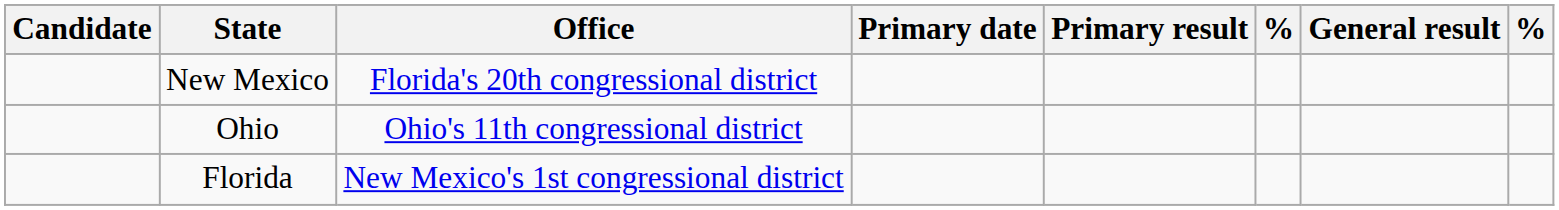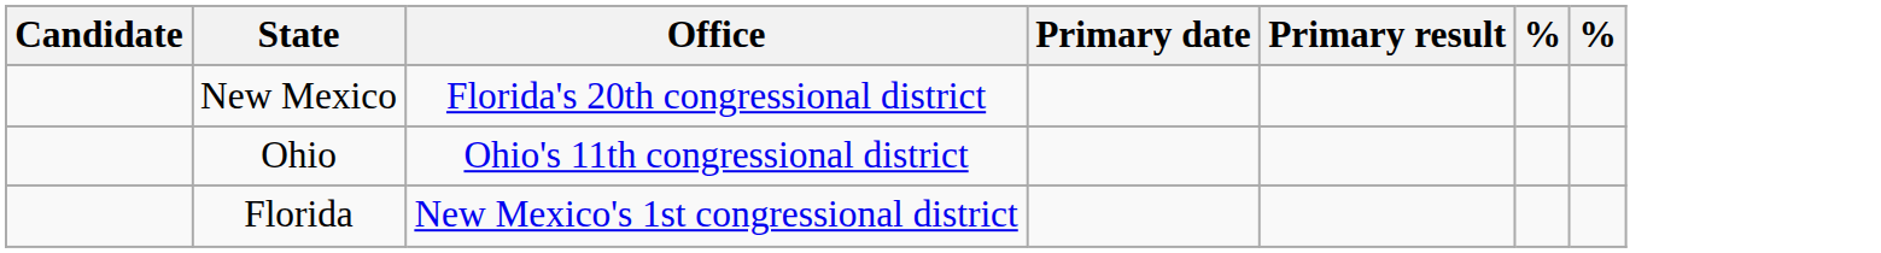- column: General result
